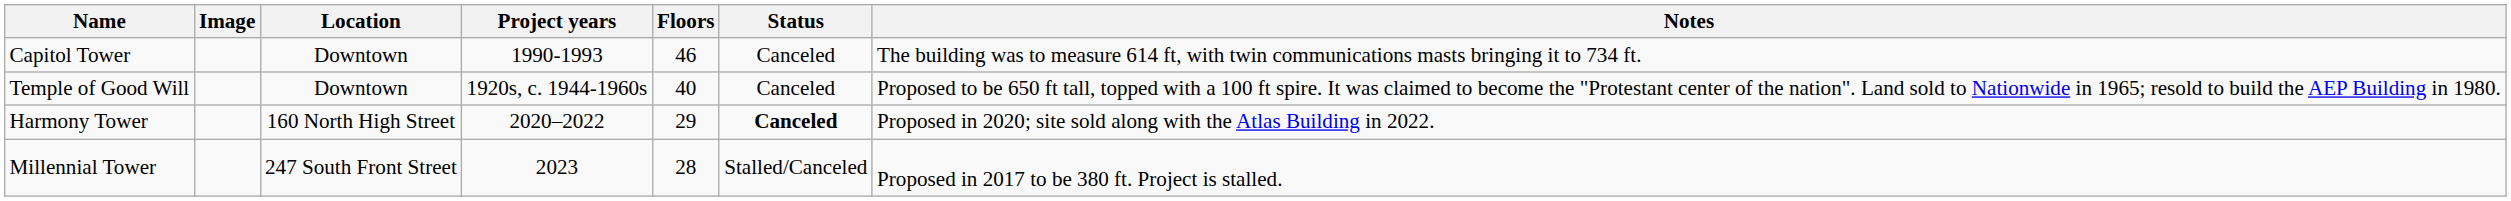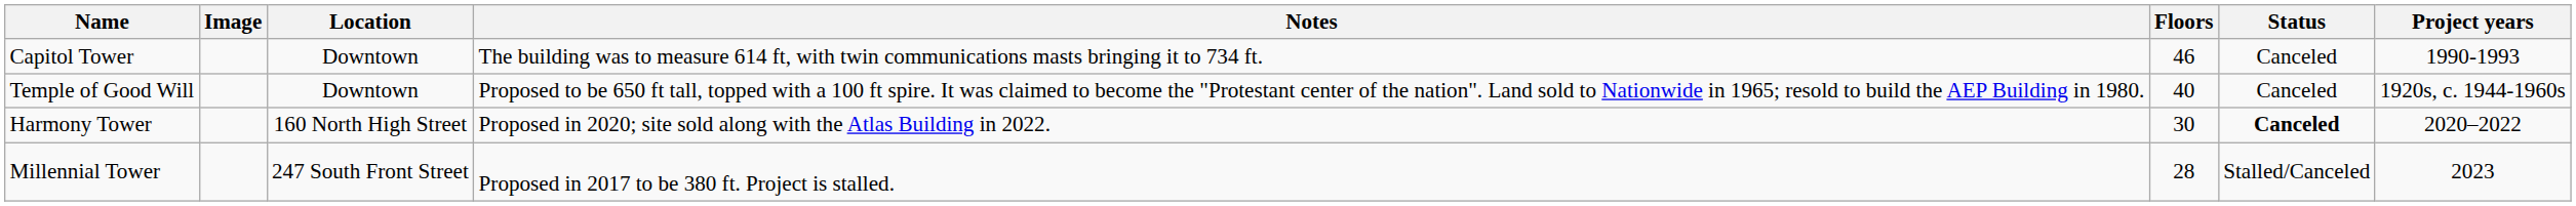columns swapped: Project years <-> Notes
Harmony Tower | Floors: 29 -> 30
